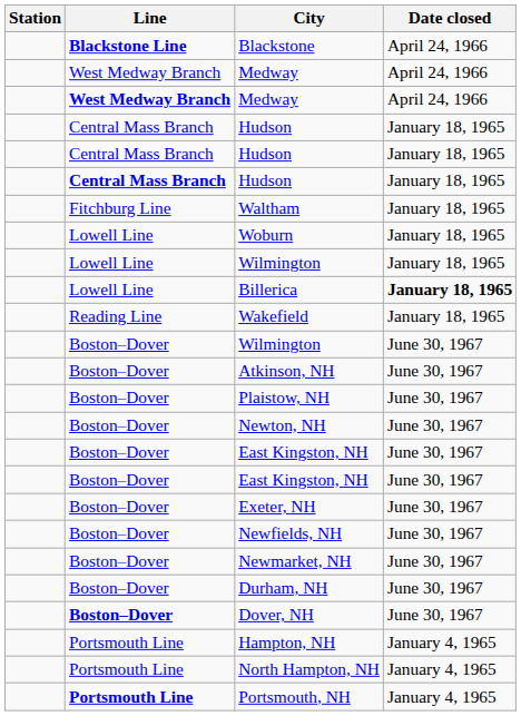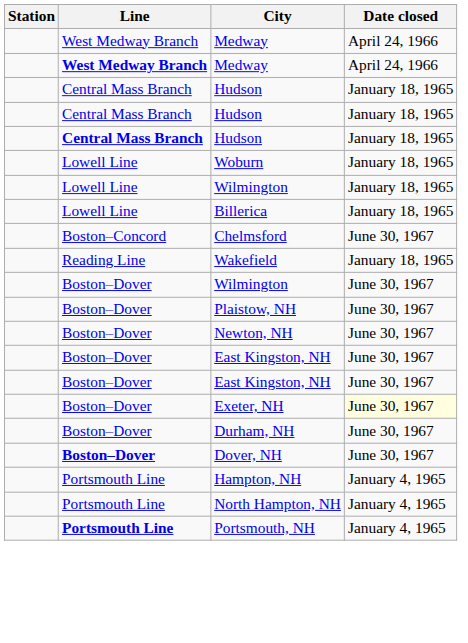- row: Blackstone Line | Blackstone | April 24, 1966
- row: Fitchburg Line | Waltham | January 18, 1965
Billerica | Date closed: bold -> normal
+ row: Boston–Concord | Chelmsford | June 30, 1967
- row: Boston–Dover | Atkinson, NH | June 30, 1967
Exeter, NH | Date closed: no background -> lightyellow background
- row: Boston–Dover | Newfields, NH | June 30, 1967
- row: Boston–Dover | Newmarket, NH | June 30, 1967
